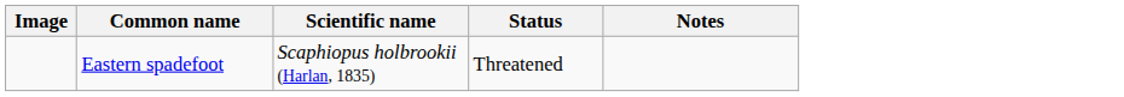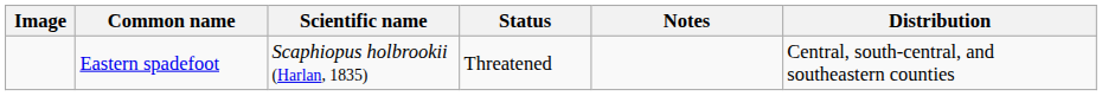+ column: Distribution | Central, south-central, and southeastern counties
